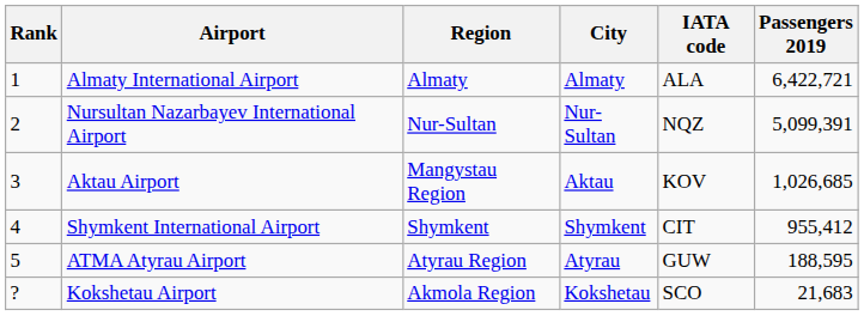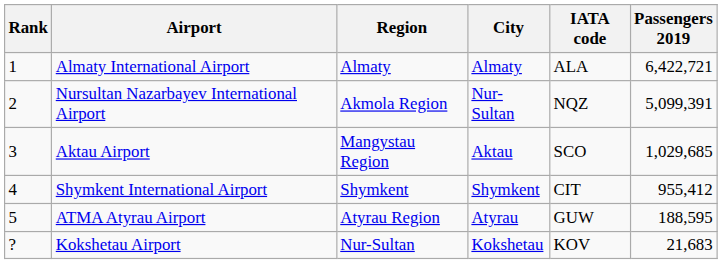Nursultan Nazarbayev International Airport | Region: Nur-Sultan -> Akmola Region
Aktau Airport | IATA code: KOV -> SCO
Aktau Airport | Passengers 2019: 1,026,685 -> 1,029,685
Kokshetau Airport | Region: Akmola Region -> Nur-Sultan
Kokshetau Airport | IATA code: SCO -> KOV
